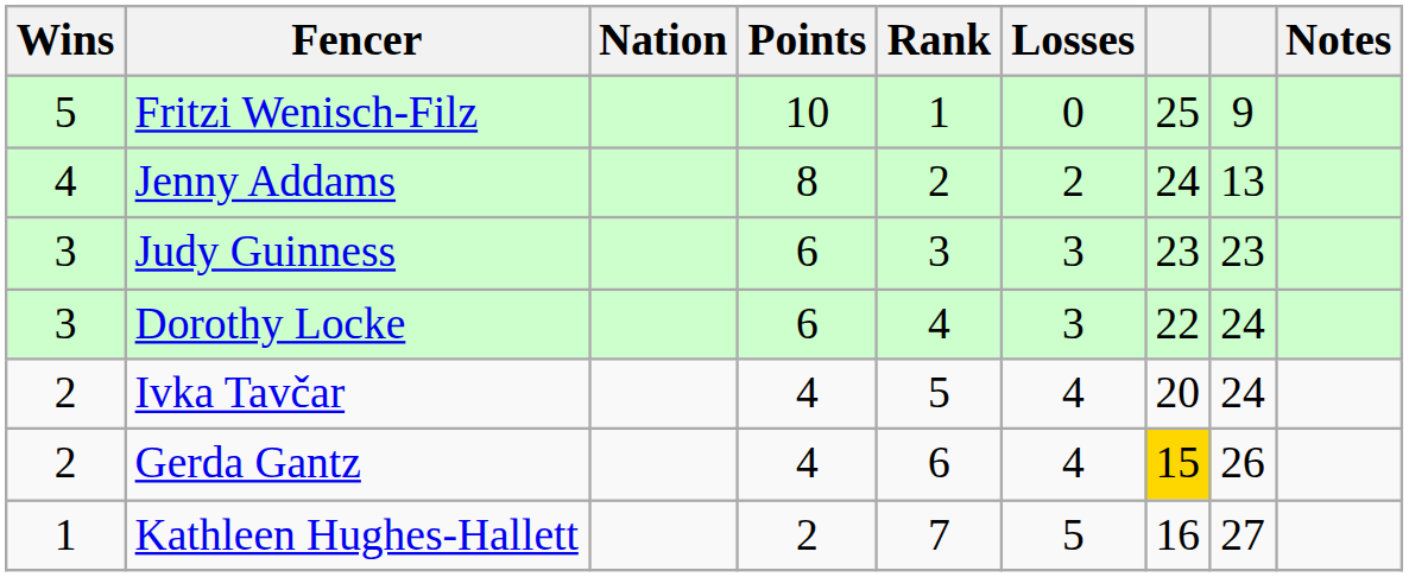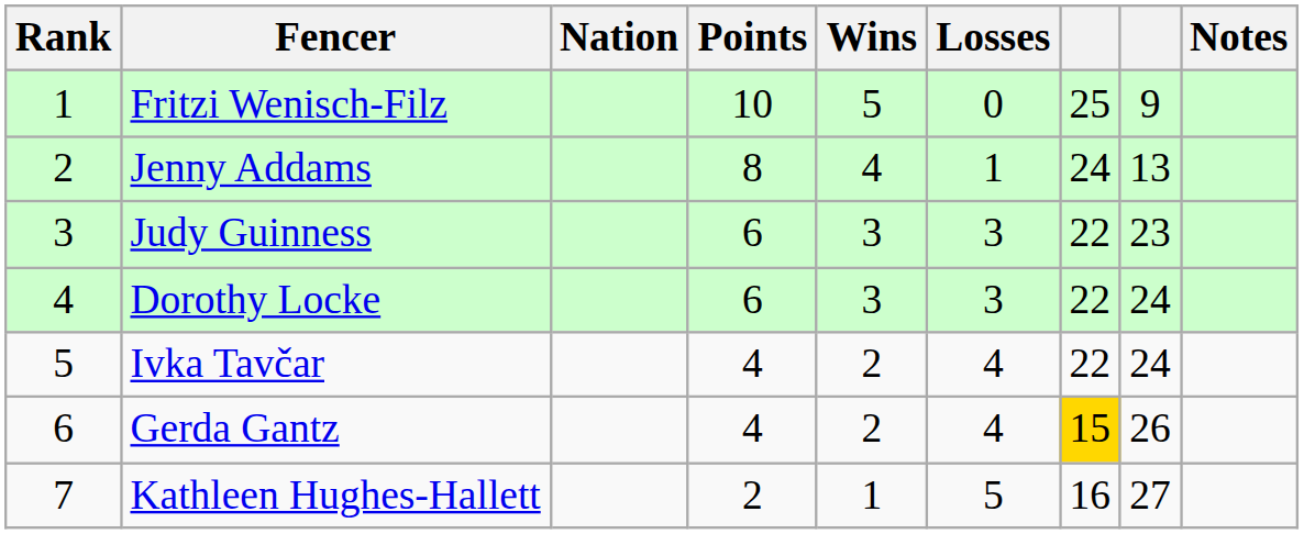columns swapped: Rank <-> Wins
Jenny Addams | Losses: 2 -> 1
Judy Guinness | column 7: 23 -> 22
Ivka Tavčar | column 7: 20 -> 22
